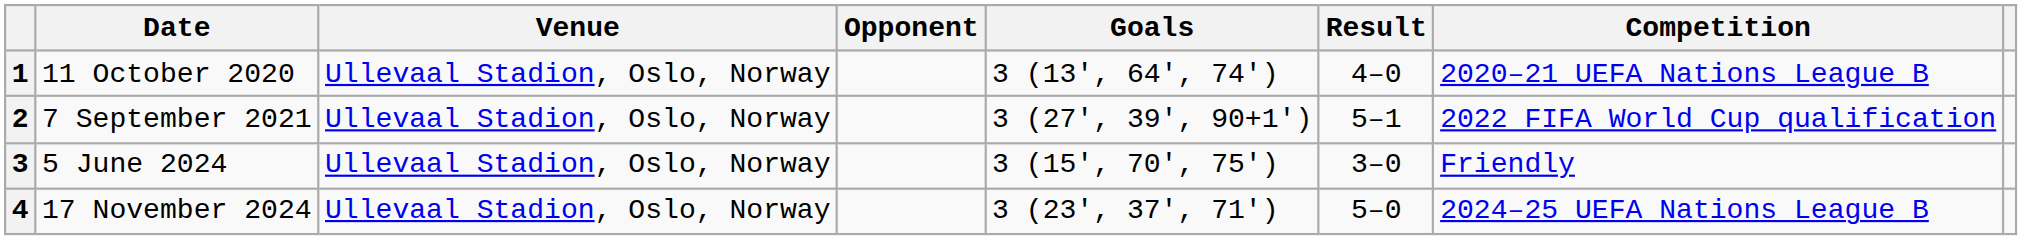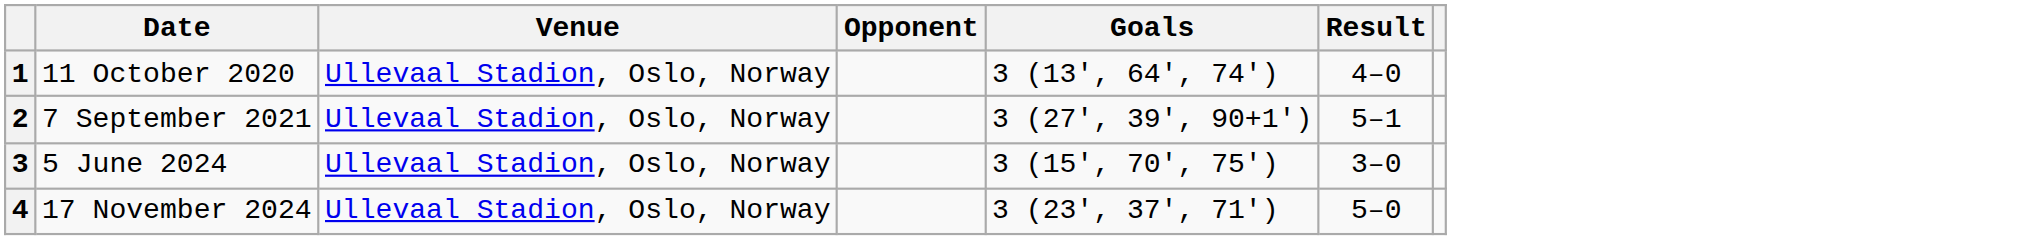- column: Competition | 2020–21 UEFA Nations League B | 2022 FIFA World Cup qualification | Friendly | 2024–25 UEFA Nations League B
